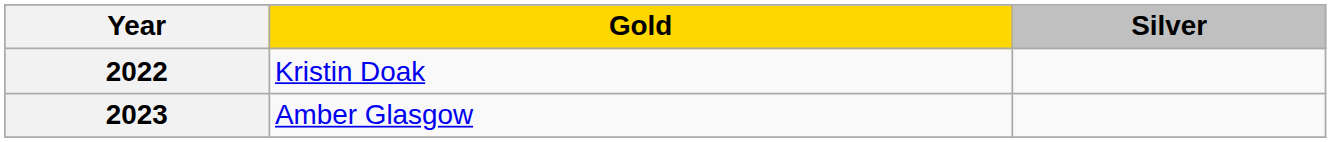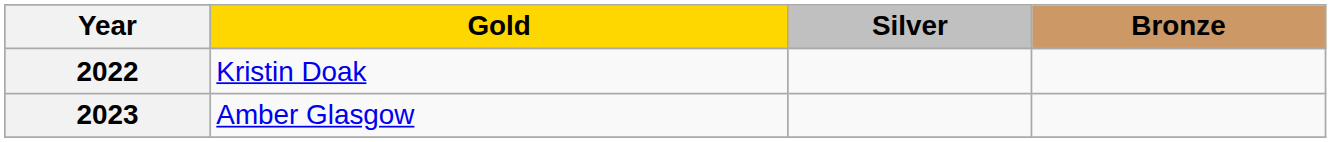+ column: Bronze
